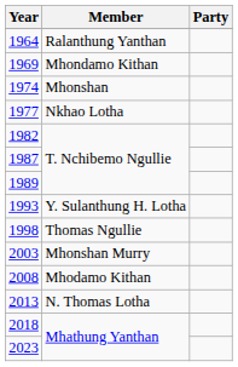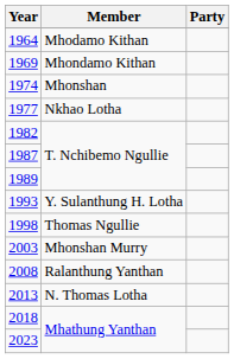1964 | Member: Ralanthung Yanthan -> Mhodamo Kithan
2008 | Member: Mhodamo Kithan -> Ralanthung Yanthan
